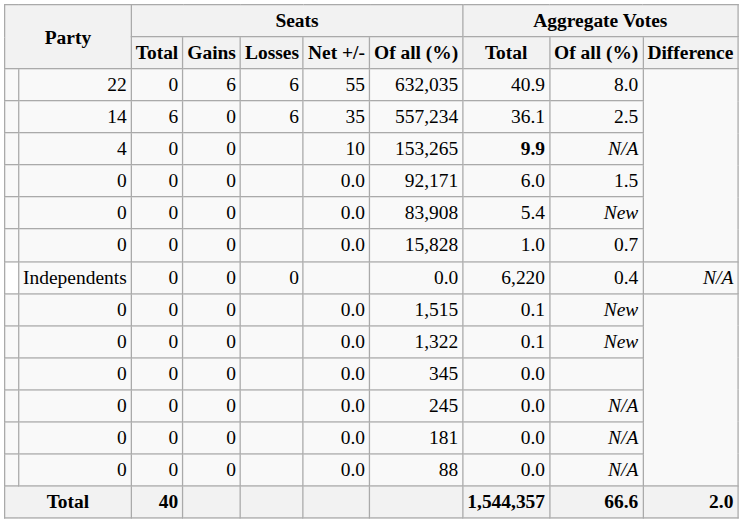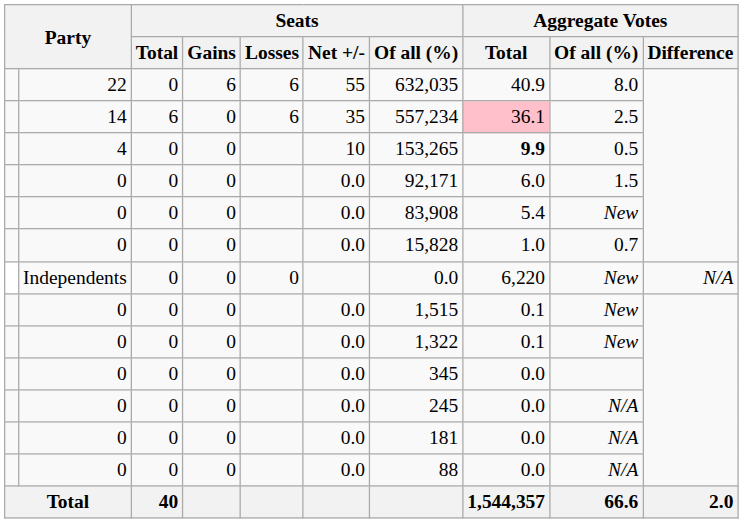14 | Aggregate Votes / Total: no background -> pink background
4 | Aggregate Votes / Of all (%): N/A -> 0.5
Independents | Aggregate Votes / Of all (%): 0.4 -> New
